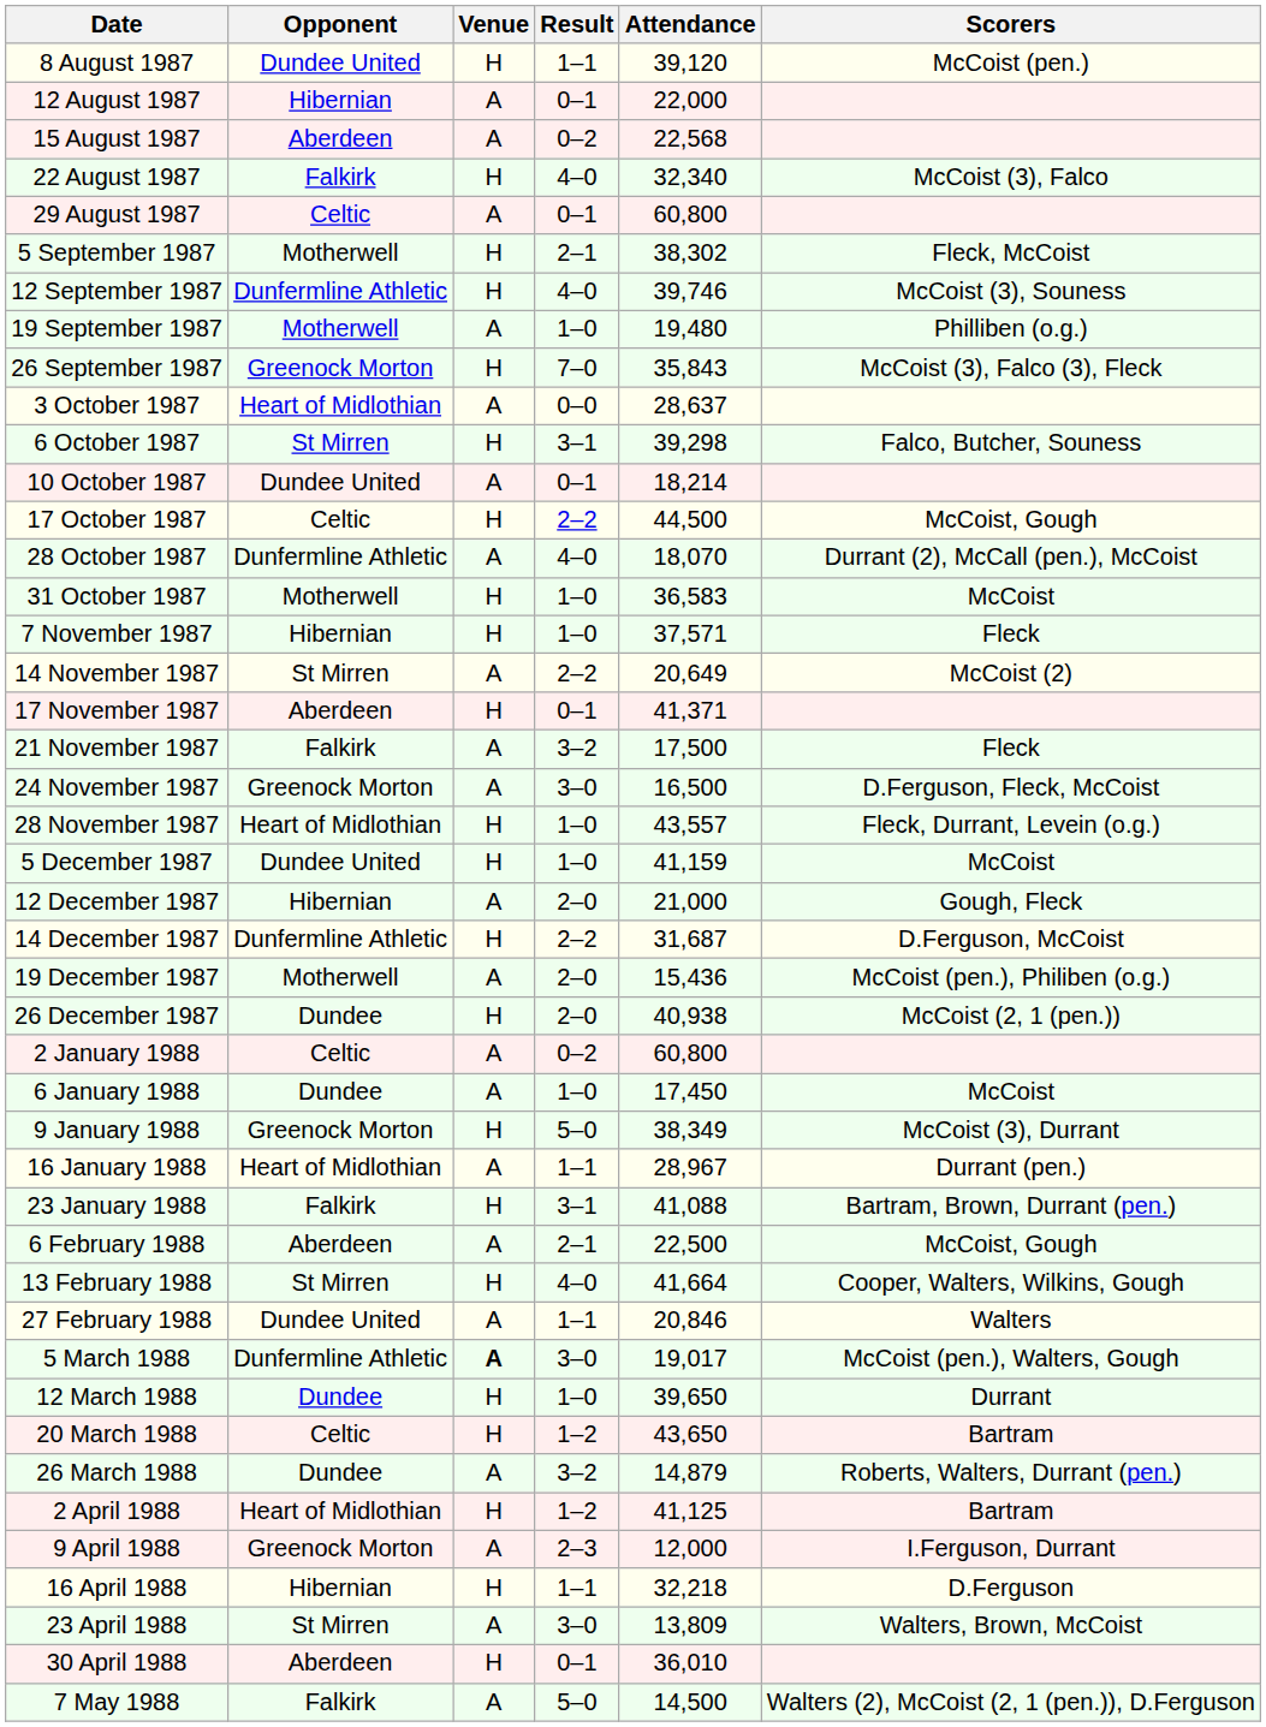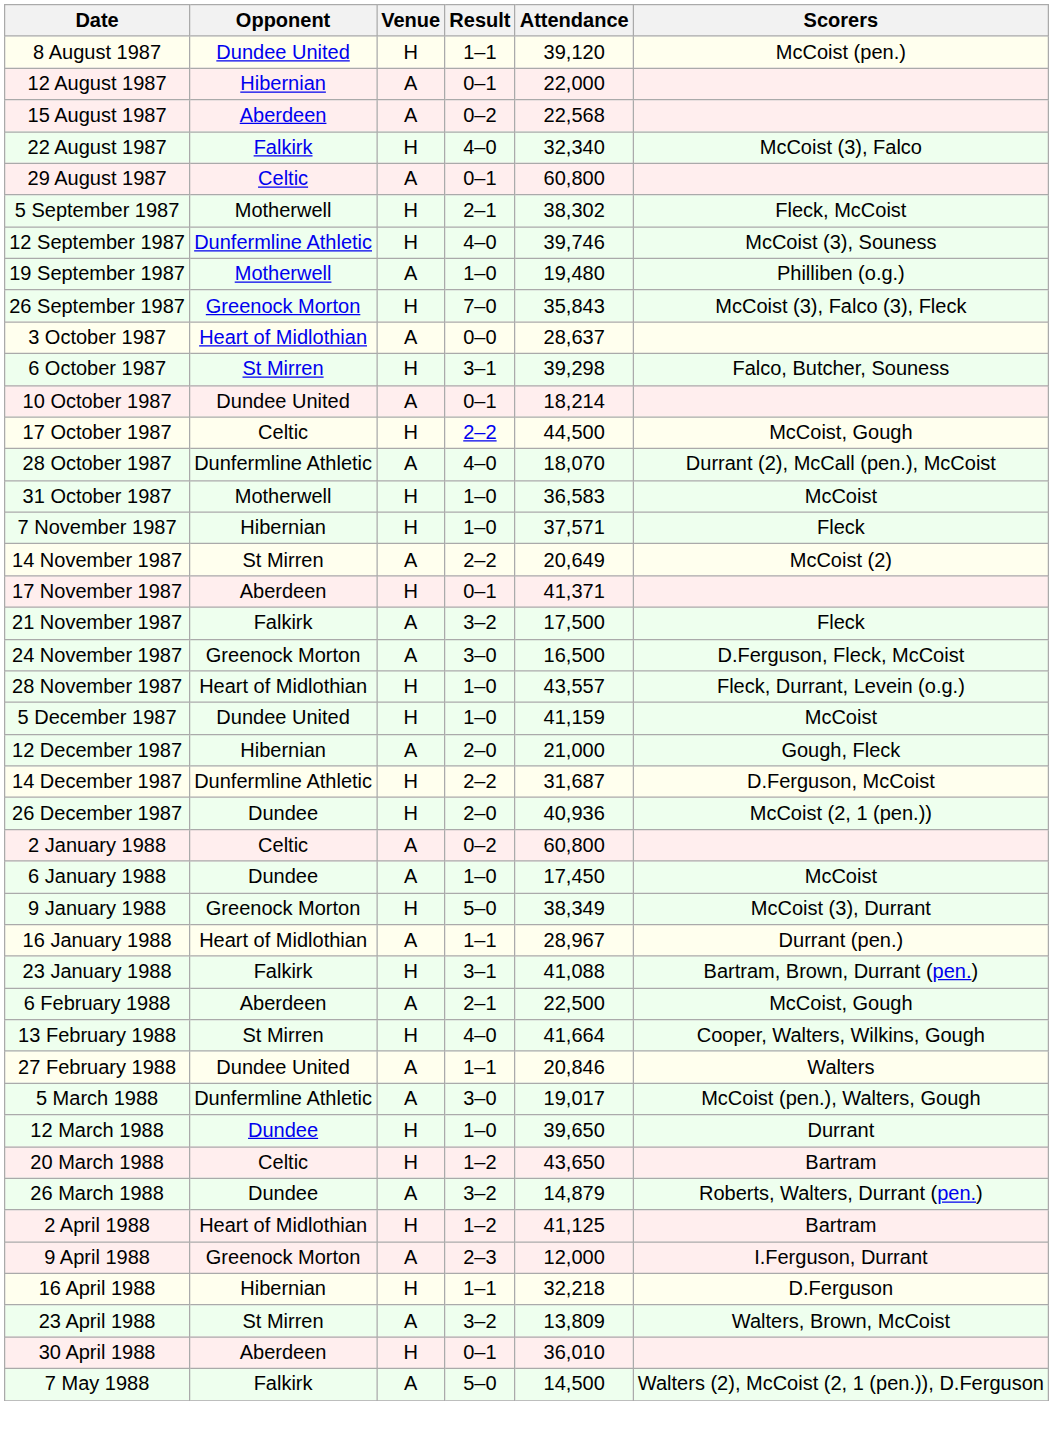- row: 19 December 1987 | Motherwell | A | 2–0 | 15,436 | McCoist (pen.), Philiben (o.g.)
26 December 1987 | Attendance: 40,938 -> 40,936
5 March 1988 | Venue: bold -> normal
23 April 1988 | Result: 3–0 -> 3–2
